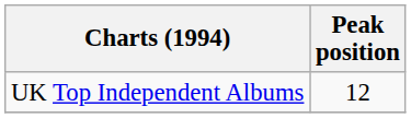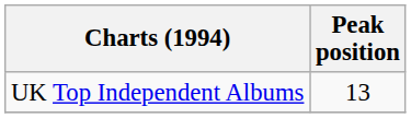UK Top Independent Albums | Peak position: 12 -> 13
